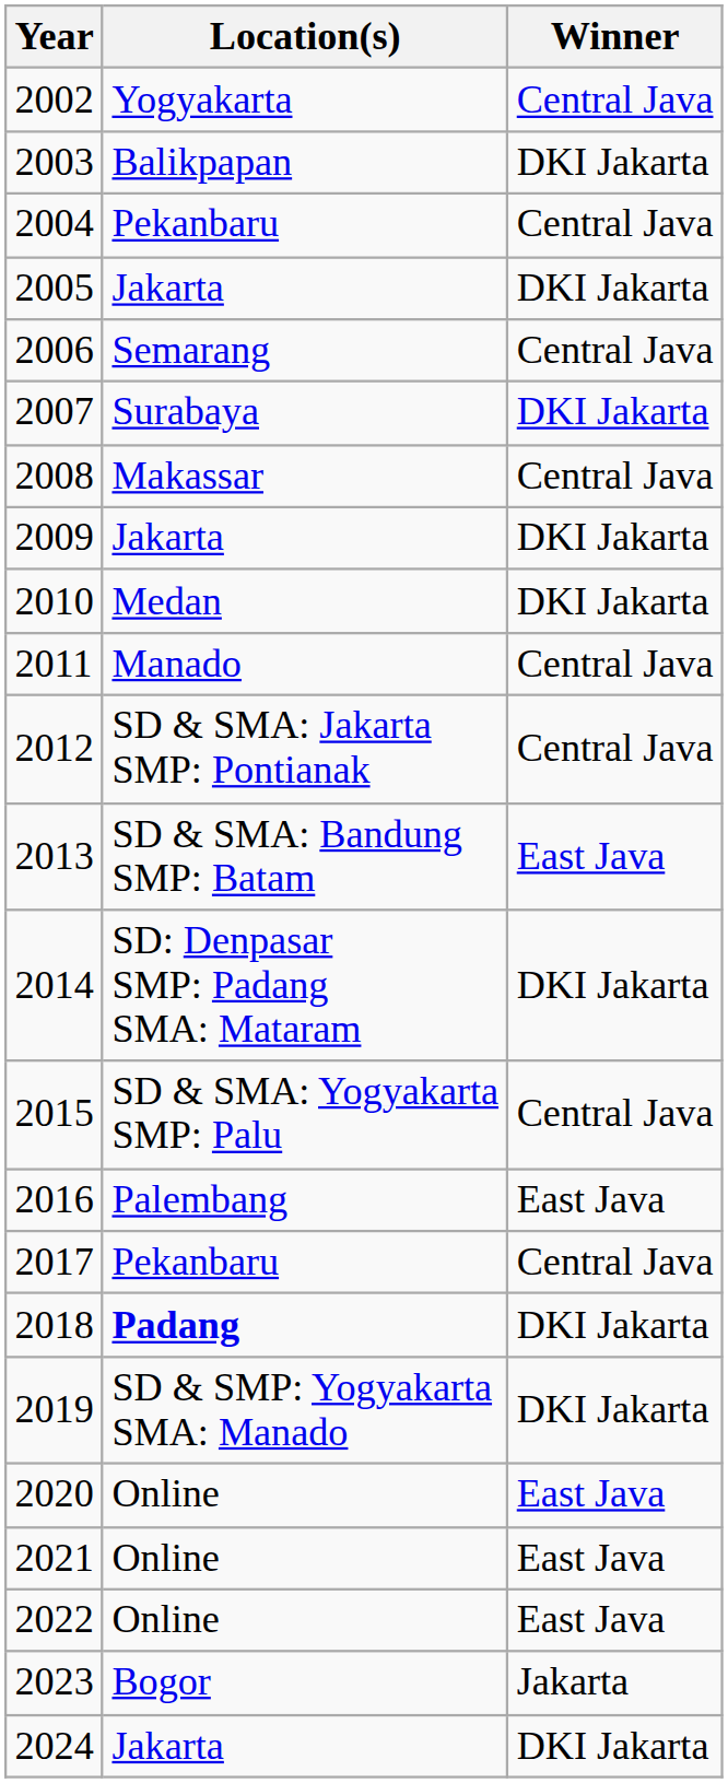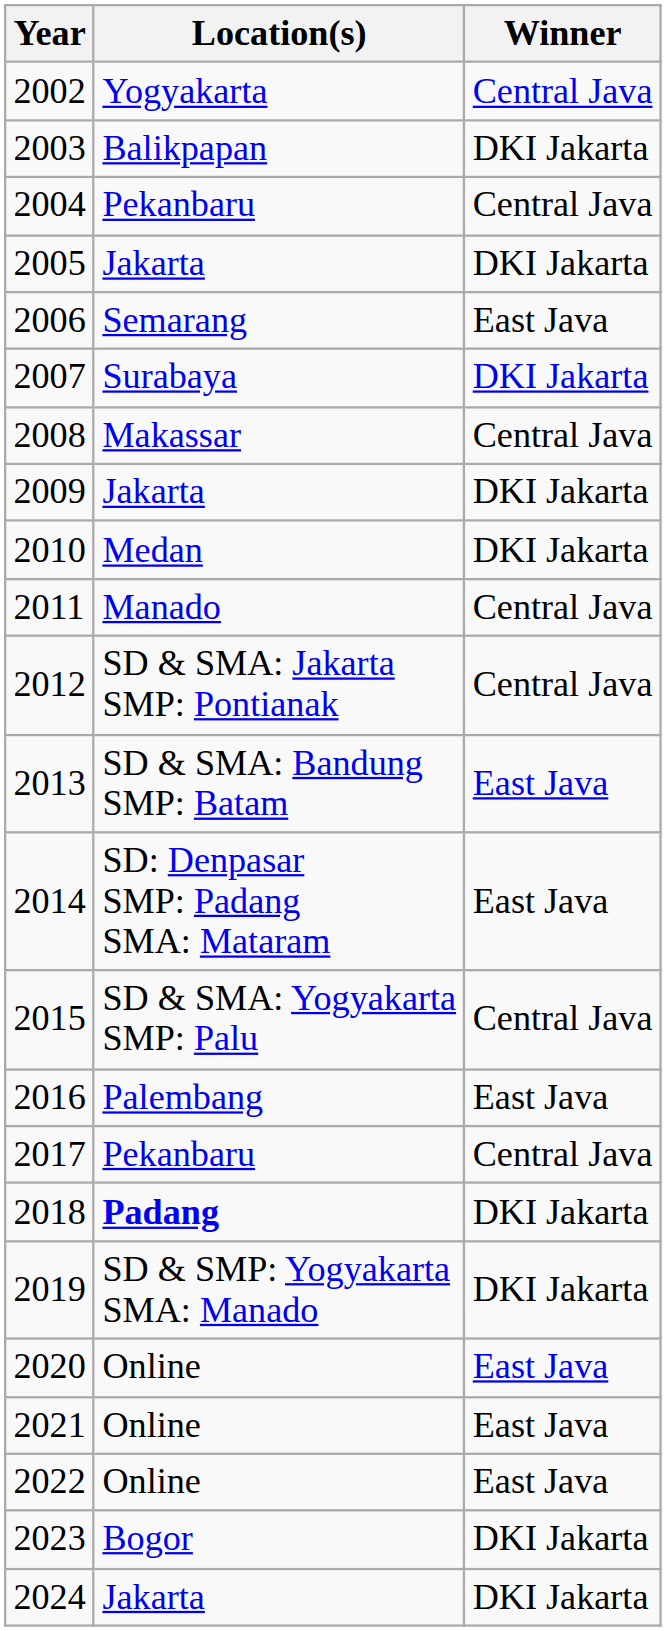2006 | Winner: Central Java -> East Java
2014 | Winner: DKI Jakarta -> East Java
2023 | Winner: Jakarta -> DKI Jakarta
